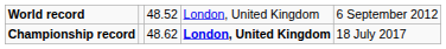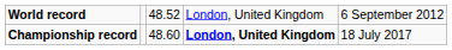Championship record | column 3: 48.62 -> 48.60
